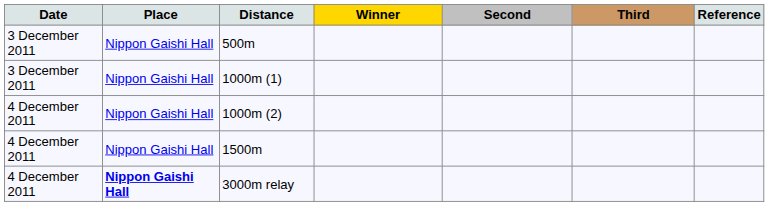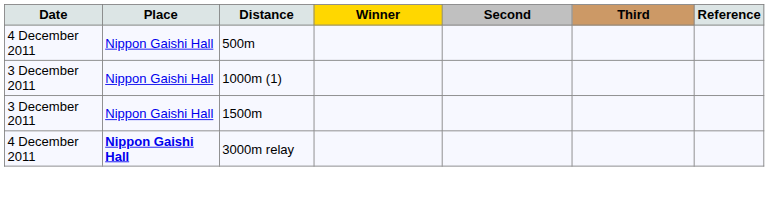500m | Date: 3 December 2011 -> 4 December 2011
- row: 4 December 2011 | Nippon Gaishi Hall | 1000m (2)
1500m | Date: 4 December 2011 -> 3 December 2011
